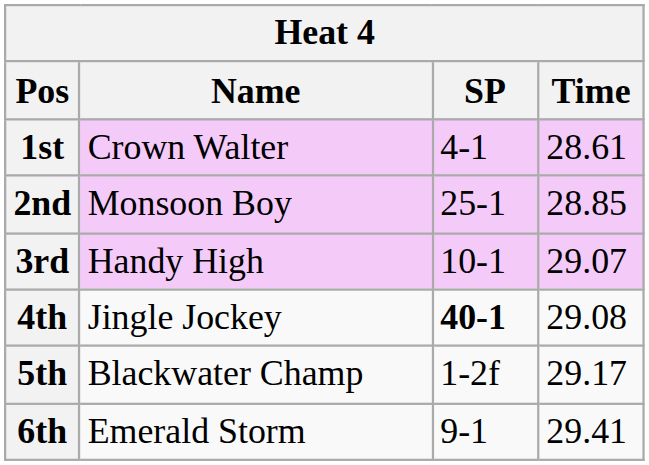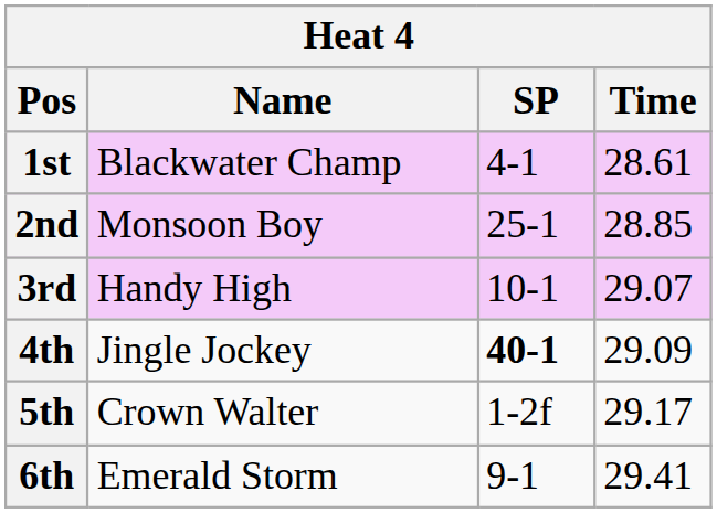1st | Name: Crown Walter -> Blackwater Champ
4th | Time: 29.08 -> 29.09
5th | Name: Blackwater Champ -> Crown Walter
